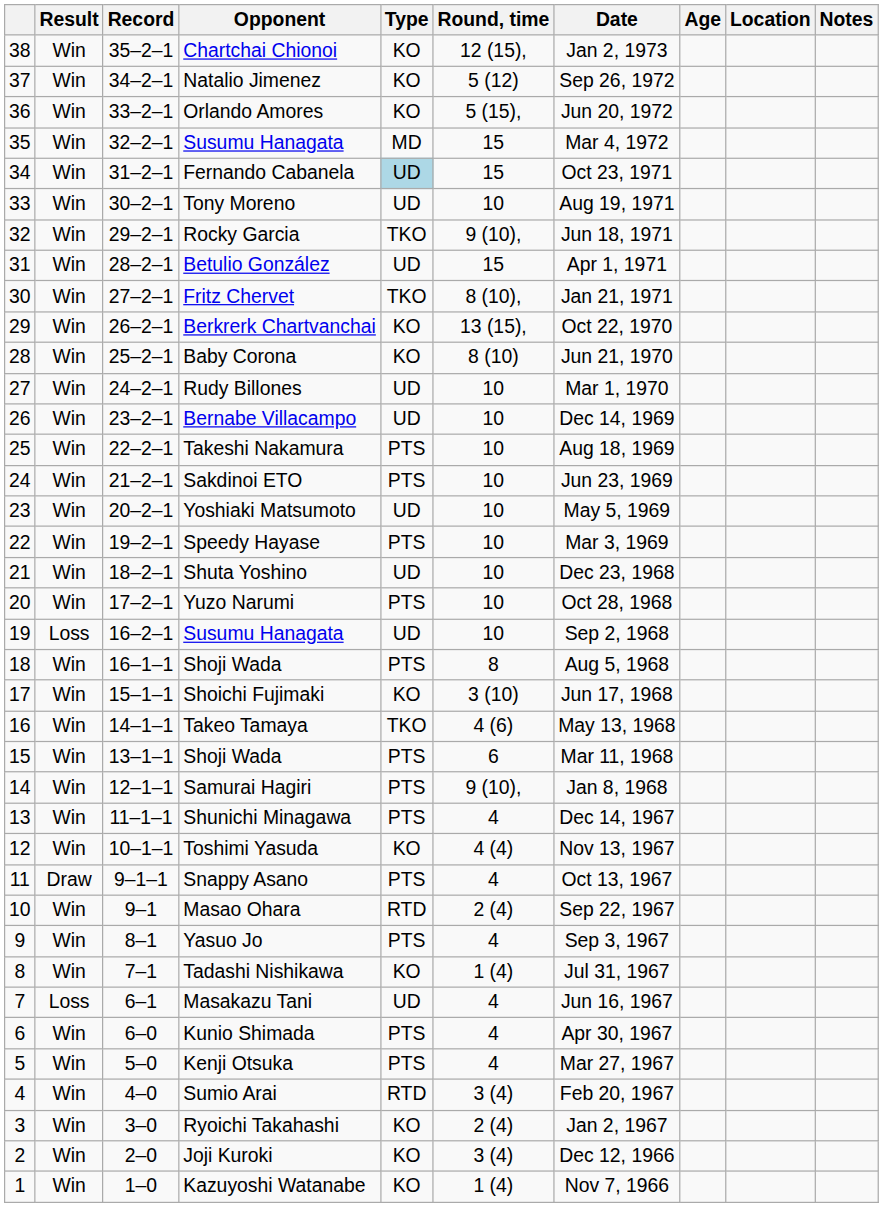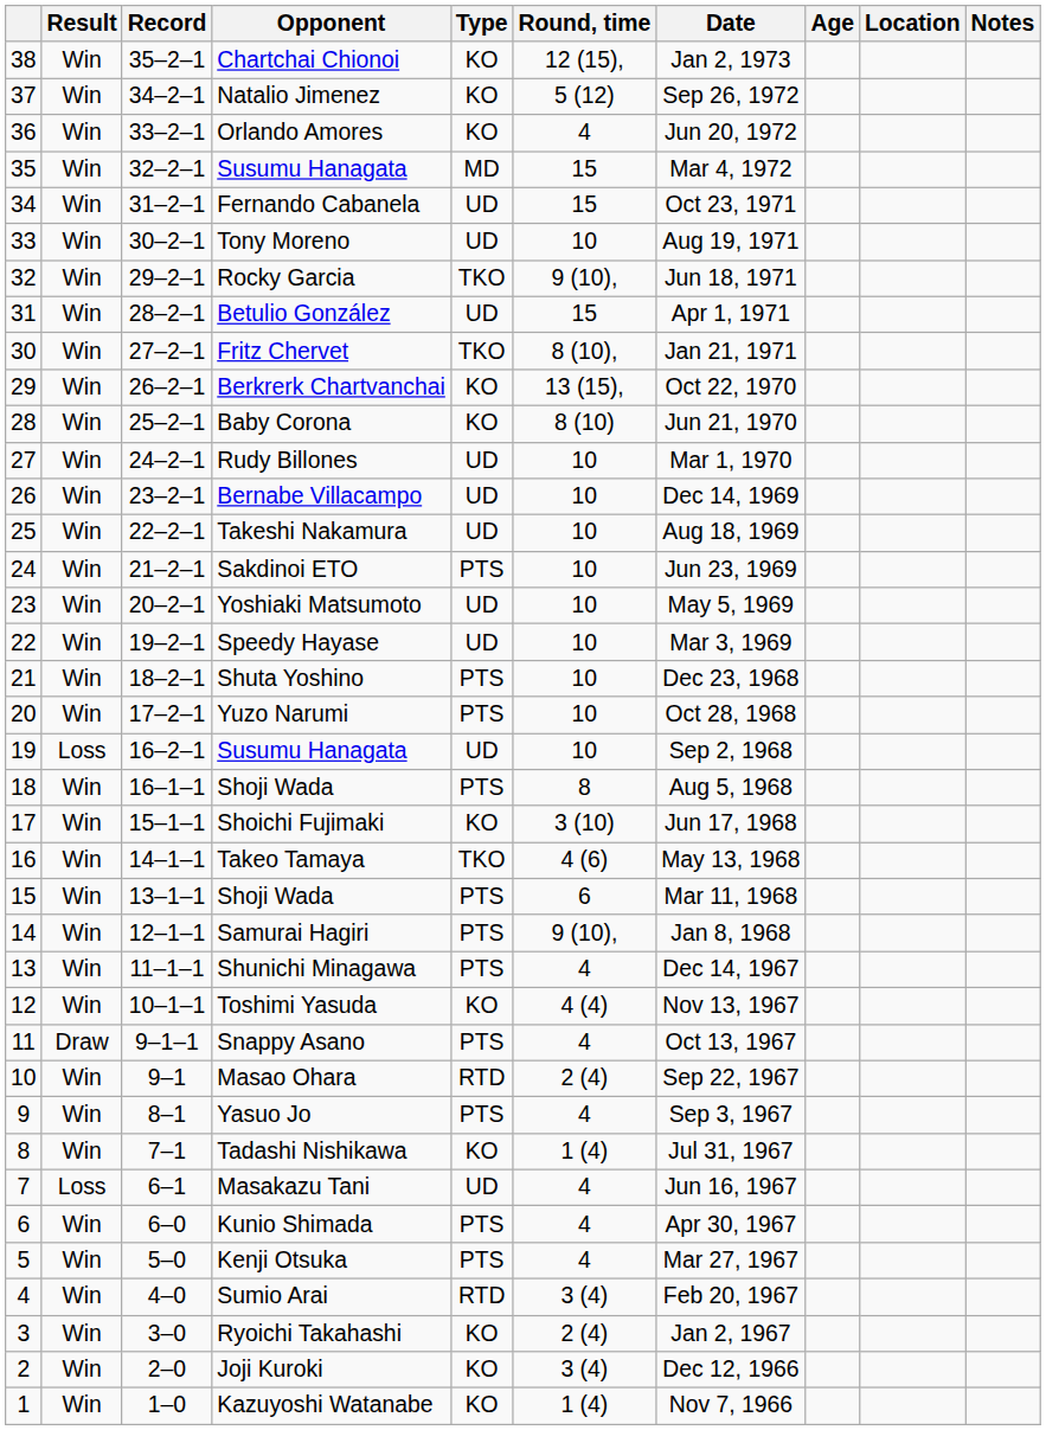Orlando Amores | Round, time: 5 (15), -> 4
Fernando Cabanela | Type: lightblue background -> no background
Takeshi Nakamura | Type: PTS -> UD
Speedy Hayase | Type: PTS -> UD
Shuta Yoshino | Type: UD -> PTS
